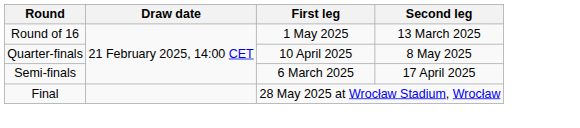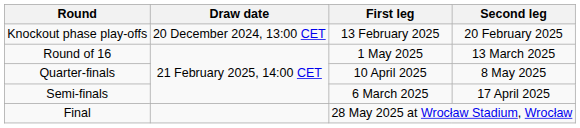+ row: Knockout phase play-offs | 20 December 2024, 13:00 CET | 13 February 2025 | 20 February 2025
